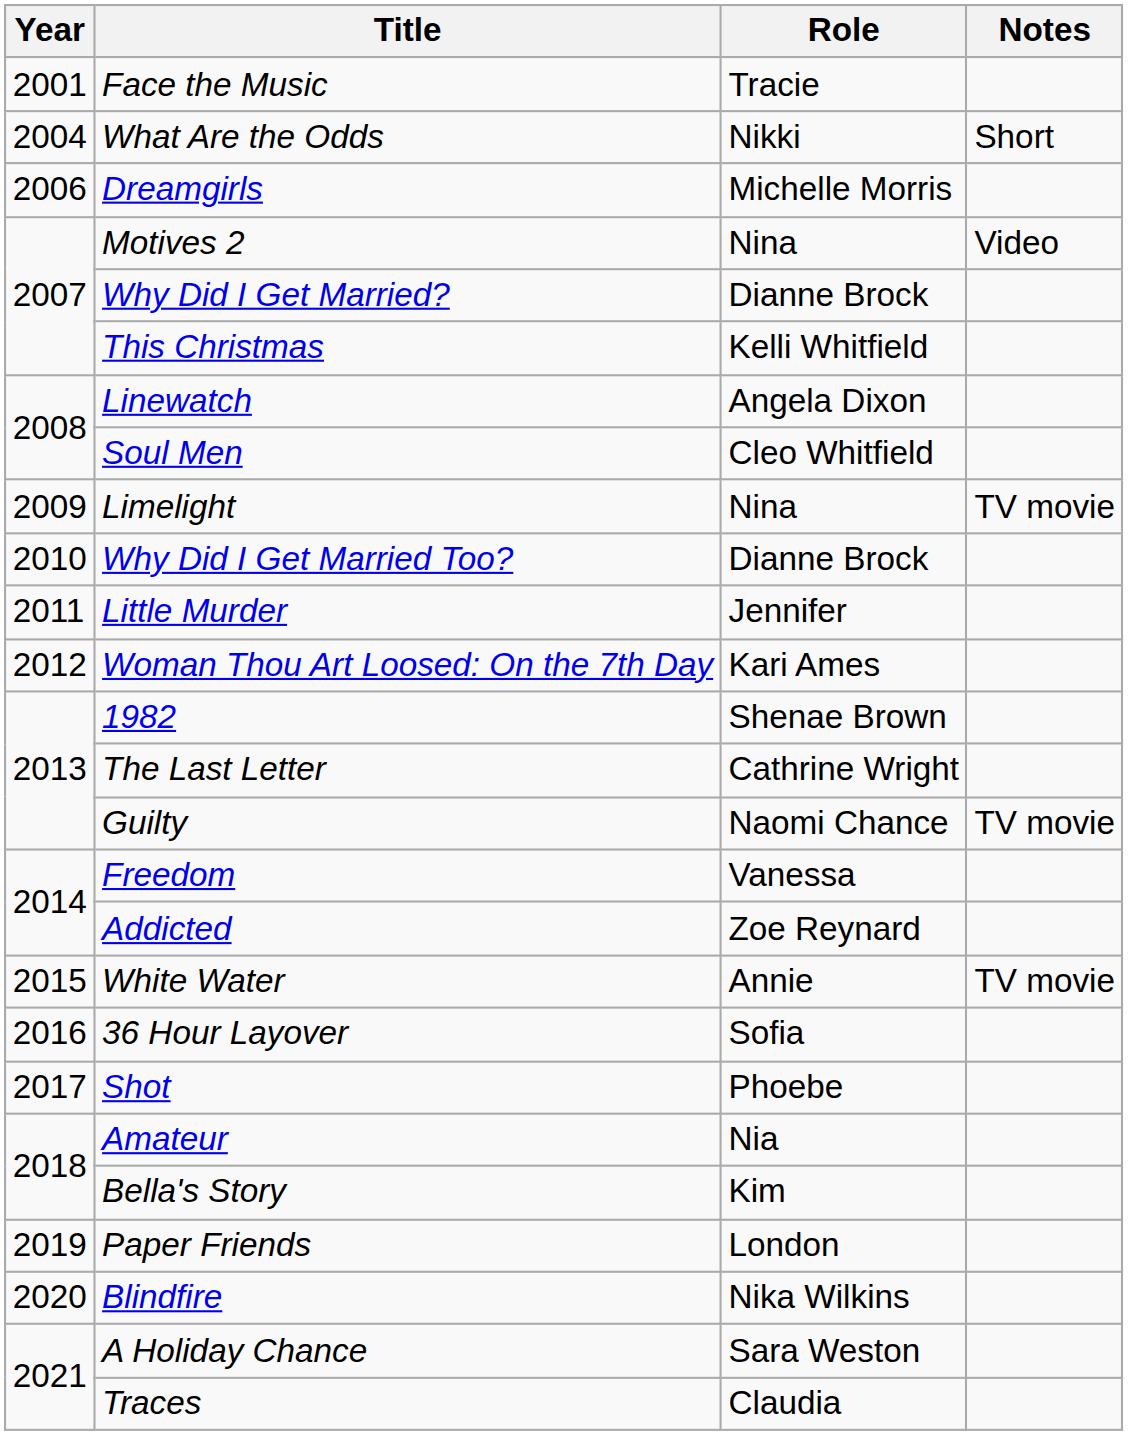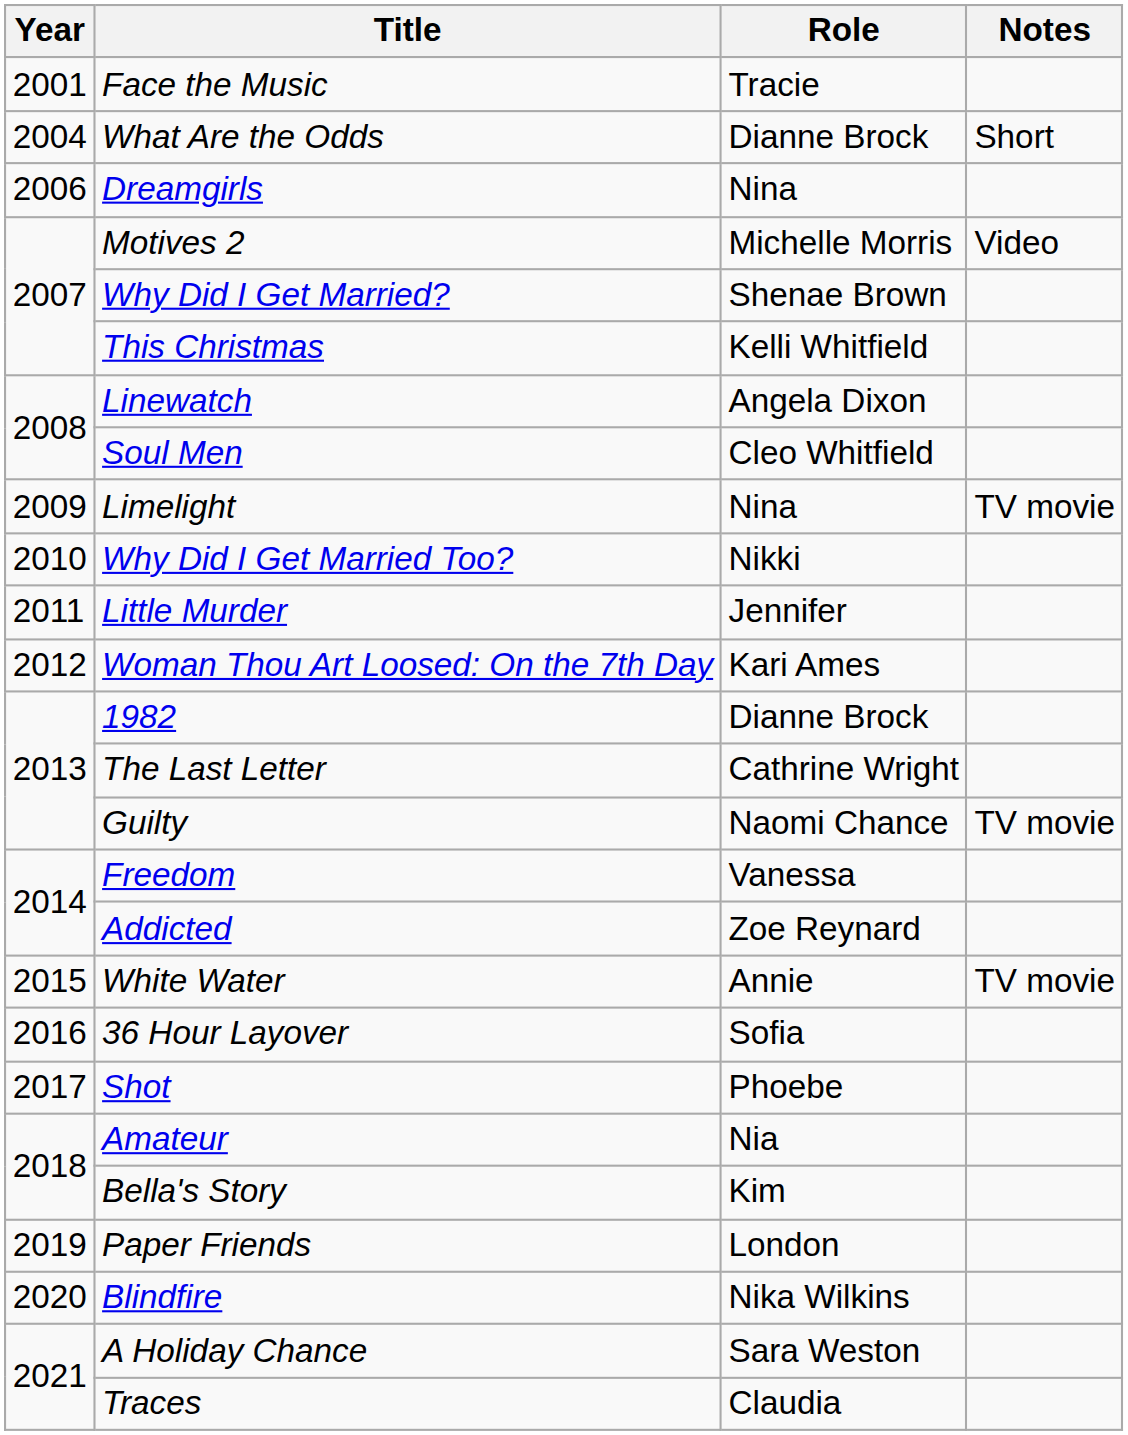What Are the Odds | Role: Nikki -> Dianne Brock
Dreamgirls | Role: Michelle Morris -> Nina
Motives 2 | Role: Nina -> Michelle Morris
Why Did I Get Married? | Role: Dianne Brock -> Shenae Brown
Why Did I Get Married Too? | Role: Dianne Brock -> Nikki
1982 | Role: Shenae Brown -> Dianne Brock
